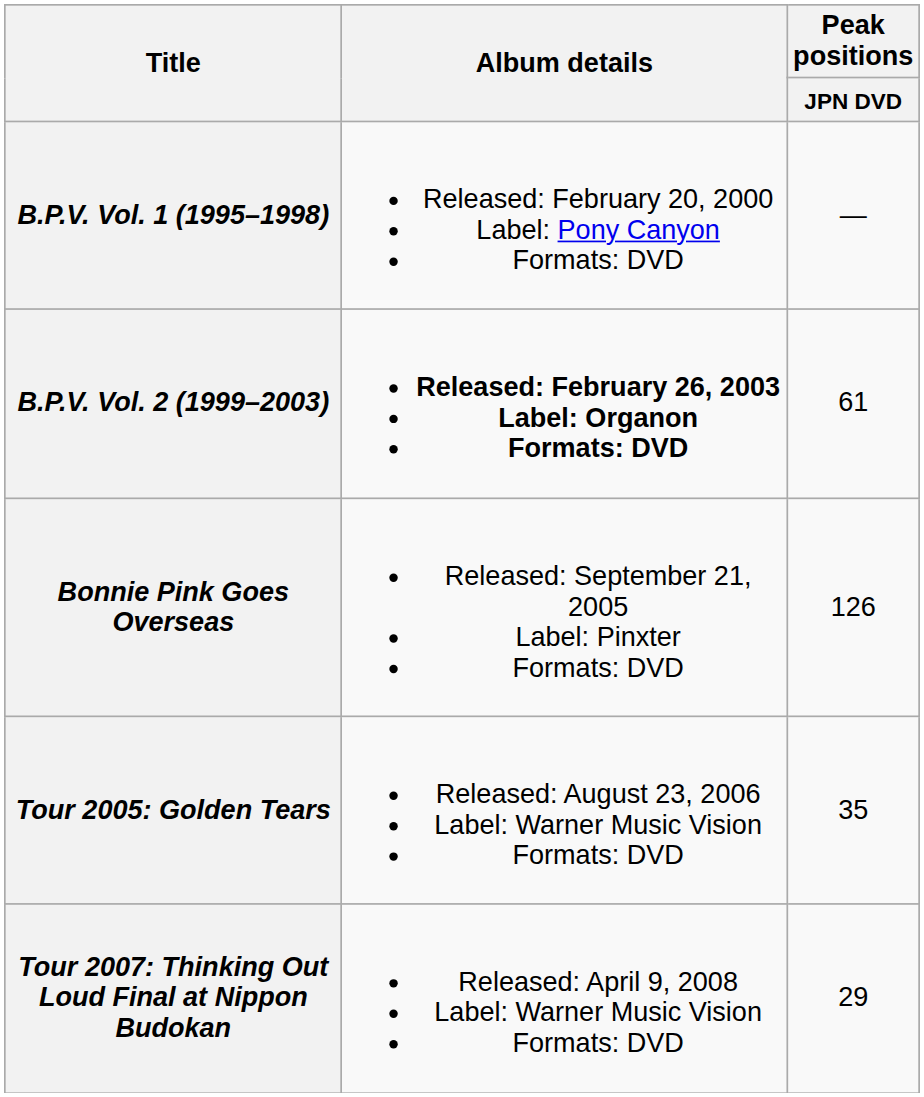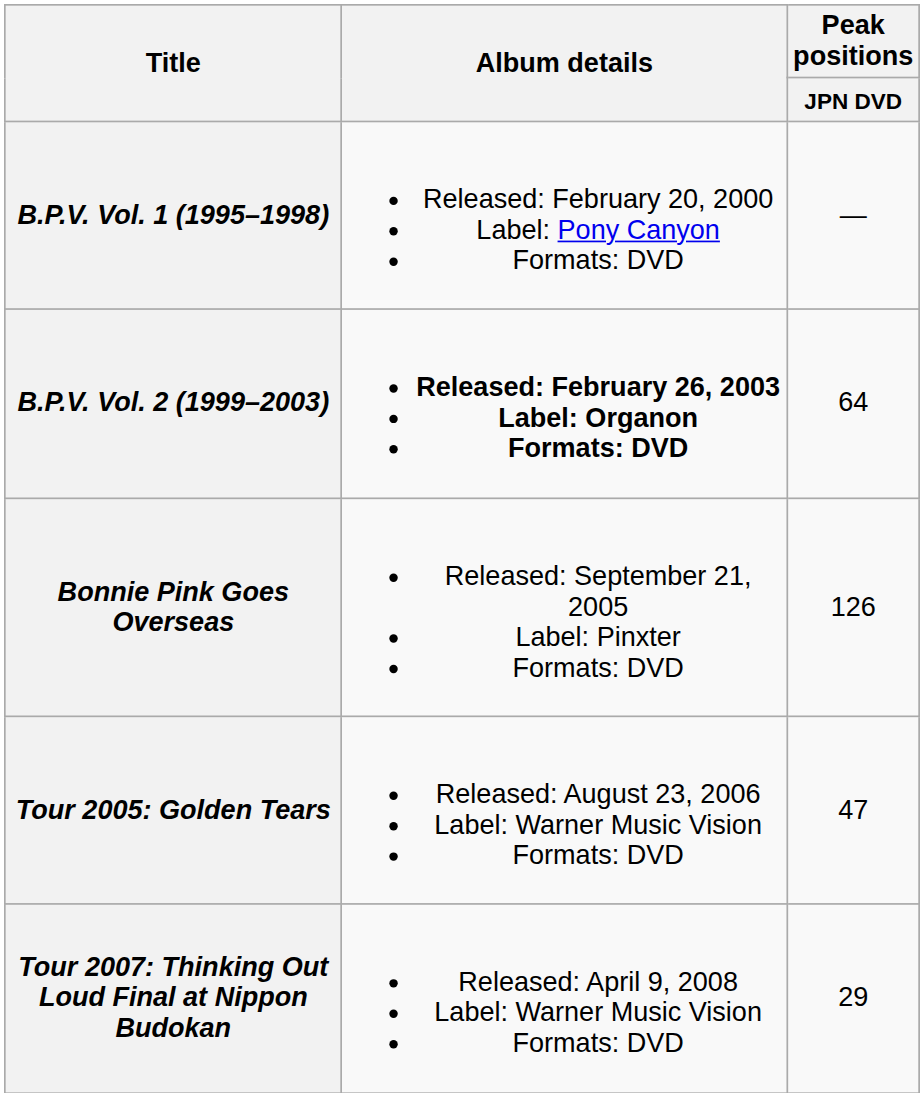B.P.V. Vol. 2 (1999–2003) | Peak positions / JPN DVD: 61 -> 64
Tour 2005: Golden Tears | Peak positions / JPN DVD: 35 -> 47
